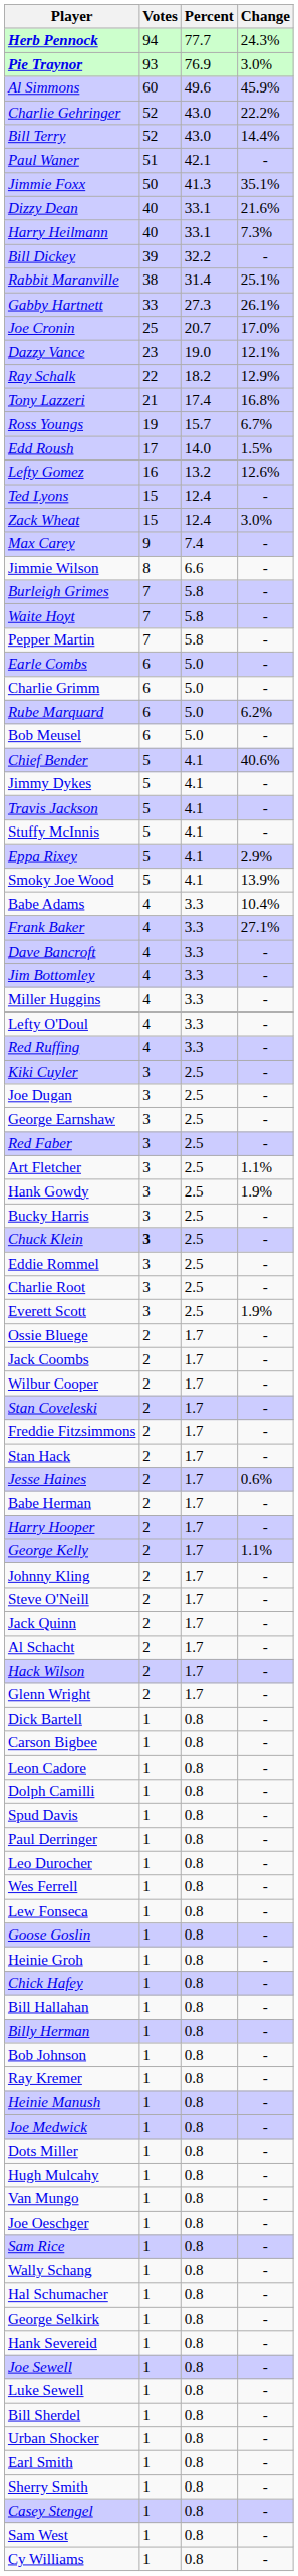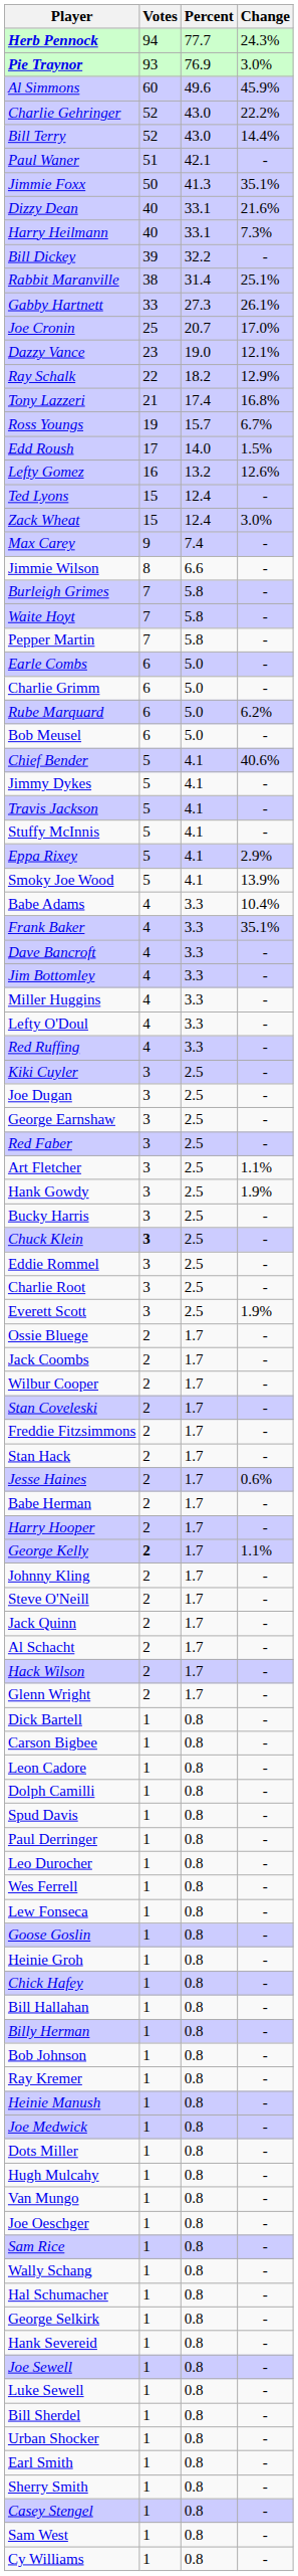Frank Baker | Change: 27.1% -> 35.1%
George Kelly | Votes: normal -> bold
